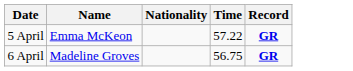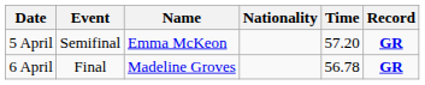+ column: Event | Semifinal | Final
5 April | Time: 57.22 -> 57.20
6 April | Time: 56.75 -> 56.78
